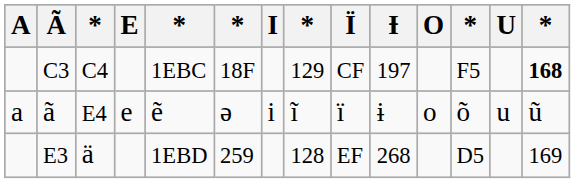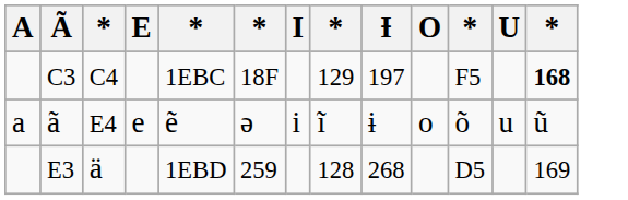- column: Ï | CF | ï | EF
